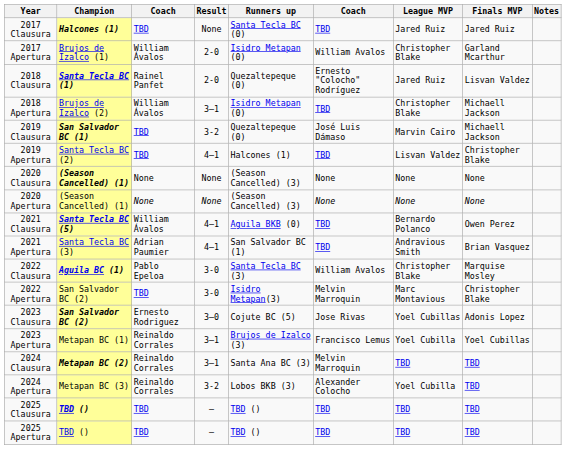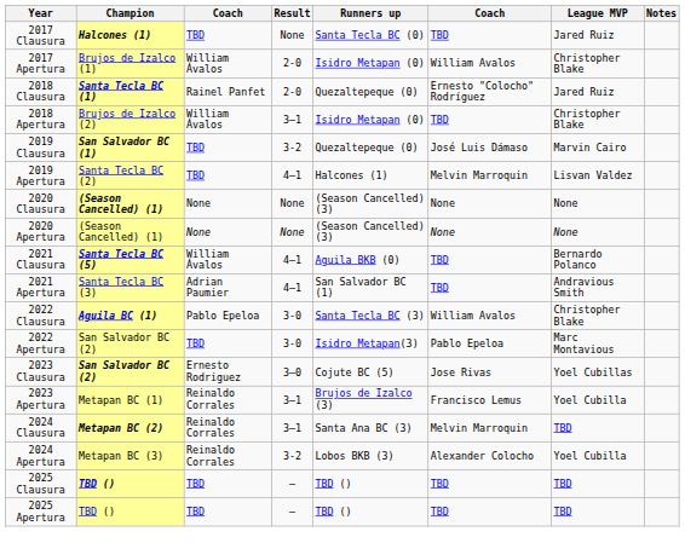- column: Finals MVP | Jared Ruiz | Garland Mcarthur | Lisvan Valdez | Michaell Jackson | Michaell Jackson | Christopher Blake | None | None | Owen Perez | Brian Vasquez | Marquise Mosley | Christopher Blake | Adonis Lopez | Yoel Cubillas | TBD | TBD | TBD | TBD
2019 Apertura | column 6: TBD -> Melvin Marroquin
2022 Apertura | column 6: Melvin Marroquin -> Pablo Epeloa
